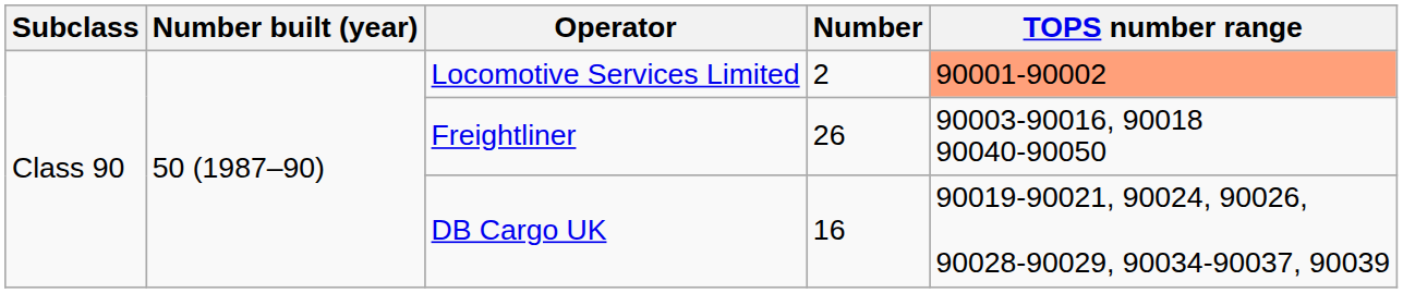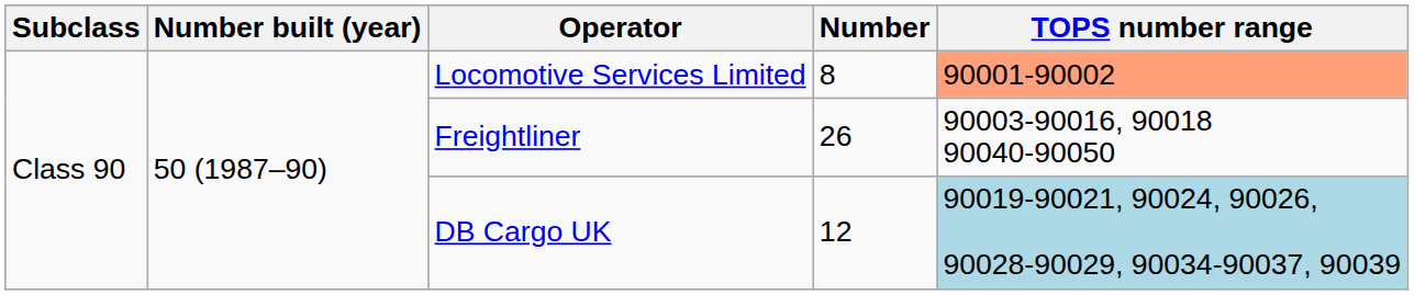Locomotive Services Limited | Number: 2 -> 8
DB Cargo UK | Number: 16 -> 12
DB Cargo UK | TOPS number range: no background -> lightblue background
